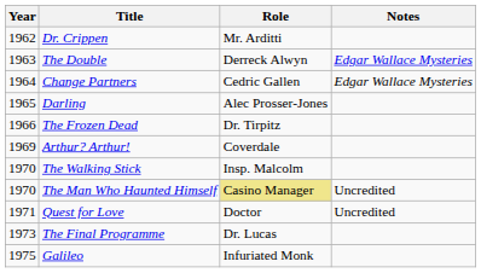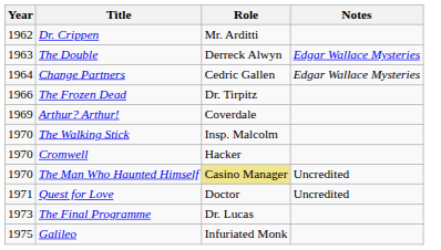- row: 1965 | Darling | Alec Prosser-Jones
+ row: 1970 | Cromwell | Hacker
